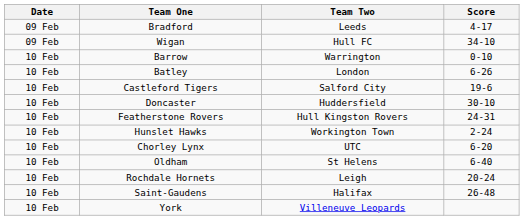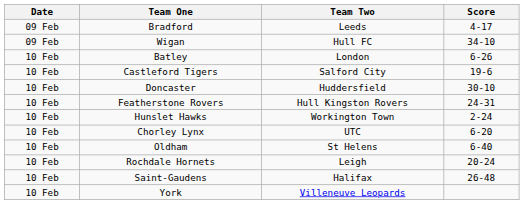- row: 10 Feb | Barrow | Warrington | 0-10
